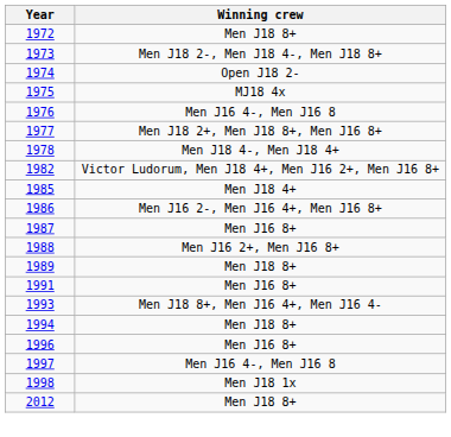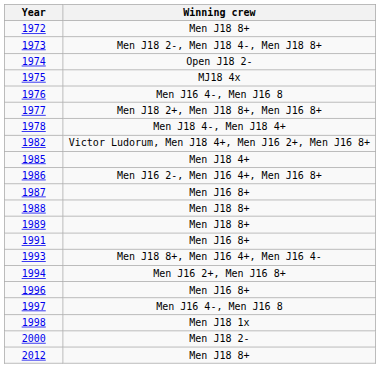1988 | Winning crew: Men J16 2+, Men J16 8+ -> Men J18 8+
1994 | Winning crew: Men J18 8+ -> Men J16 2+, Men J16 8+
+ row: 2000 | Men J18 2-
